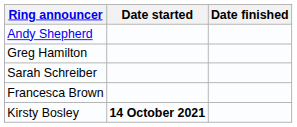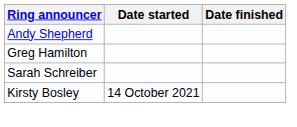- row: Francesca Brown
Kirsty Bosley | Date started: bold -> normal
